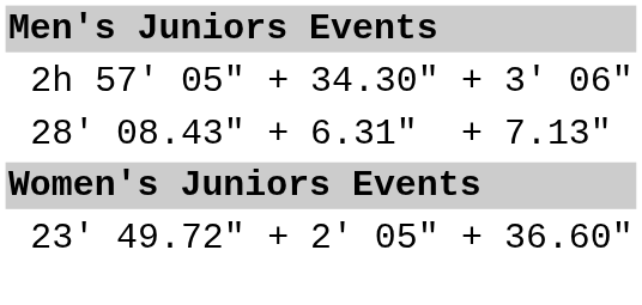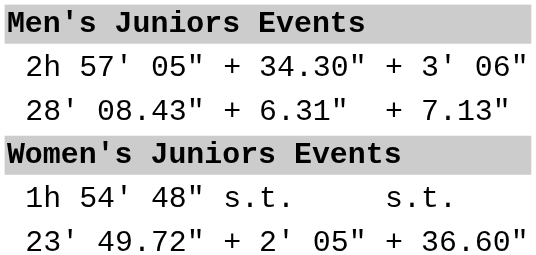+ row: 1h 54' 48" | s.t. | s.t.
